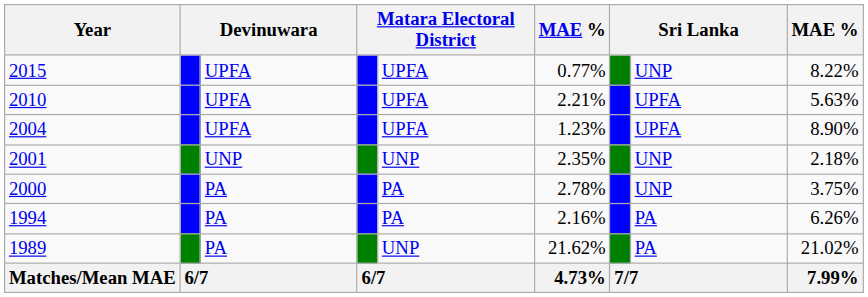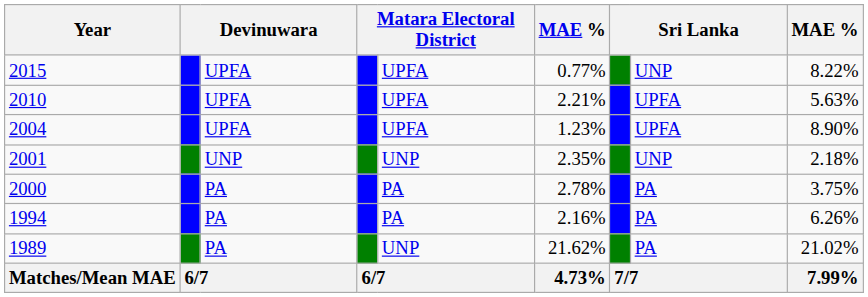2000 | column 8: UNP -> PA
